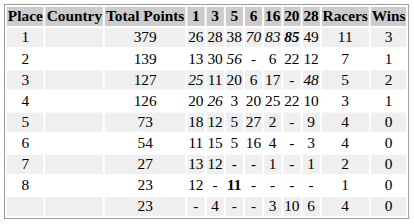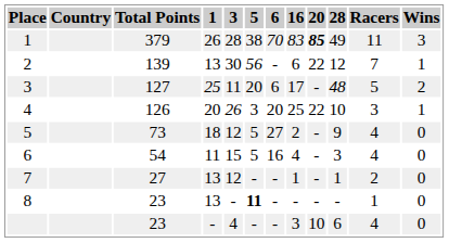8 | 1: 12 -> 13
